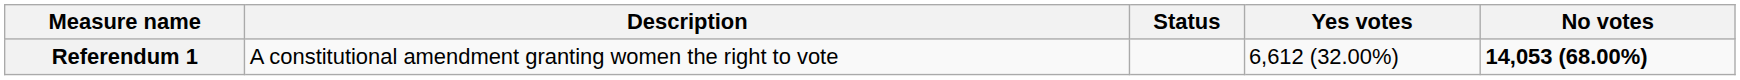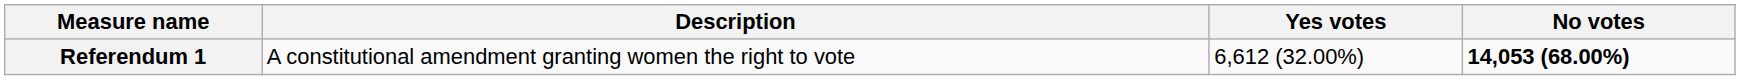- column: Status
